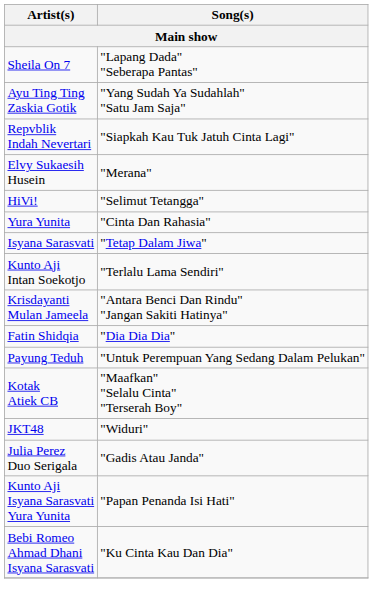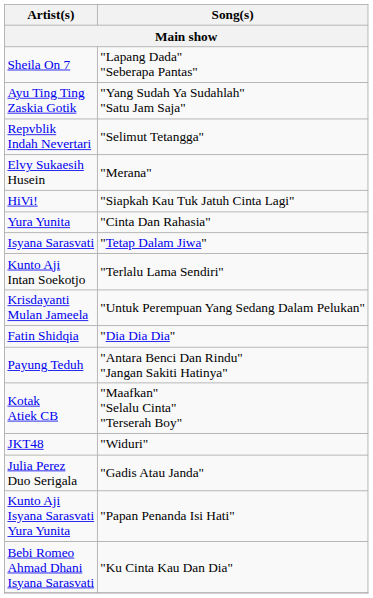Repvblik Indah Nevertari | Song(s): "Siapkah Kau Tuk Jatuh Cinta Lagi" -> "Selimut Tetangga"
HiVi! | Song(s): "Selimut Tetangga" -> "Siapkah Kau Tuk Jatuh Cinta Lagi"
Krisdayanti Mulan Jameela | Song(s): "Antara Benci Dan Rindu" "Jangan Sakiti Hatinya" -> "Untuk Perempuan Yang Sedang Dalam Pelukan"
Payung Teduh | Song(s): "Untuk Perempuan Yang Sedang Dalam Pelukan" -> "Antara Benci Dan Rindu" "Jangan Sakiti Hatinya"
